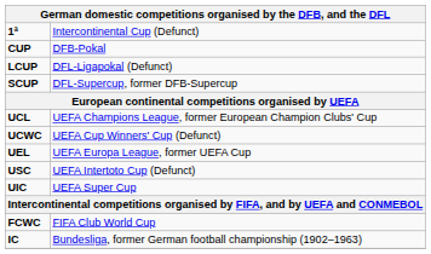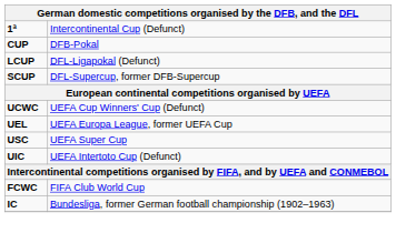- row: UCL | UEFA Champions League, former European Champion Clubs' Cup
USC | column 2: UEFA Intertoto Cup (Defunct) -> UEFA Super Cup
UIC | column 2: UEFA Super Cup -> UEFA Intertoto Cup (Defunct)
